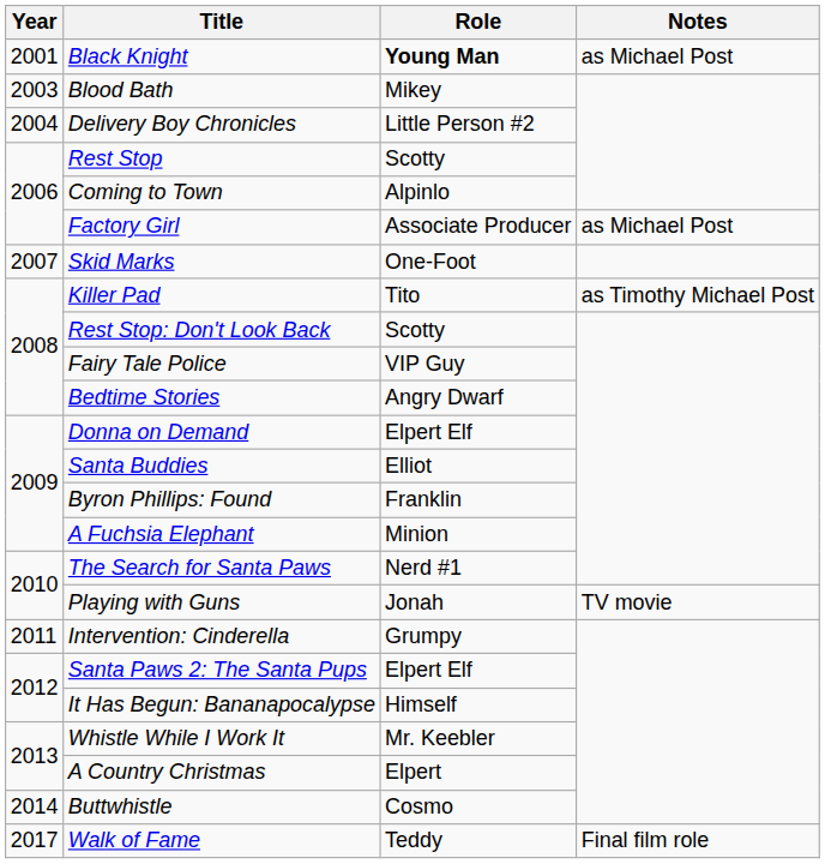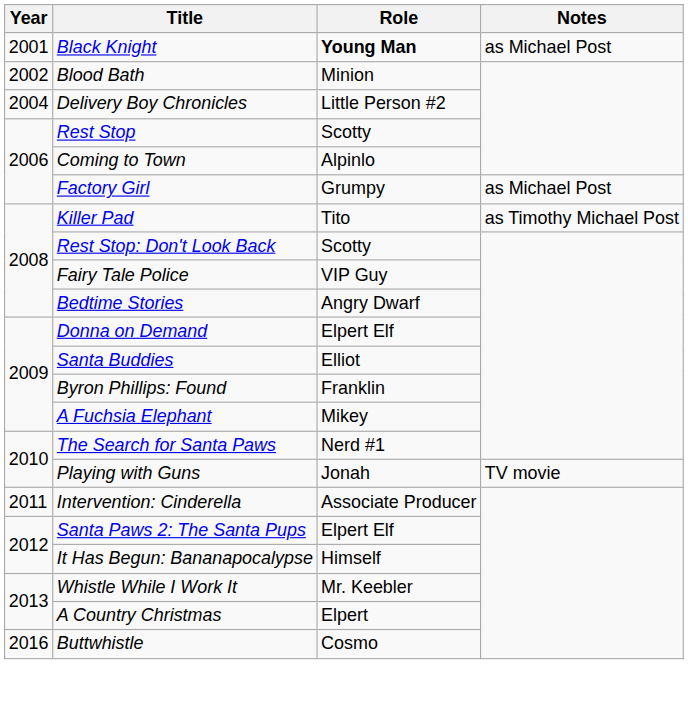Blood Bath | Year: 2003 -> 2002
Blood Bath | Role: Mikey -> Minion
Factory Girl | Role: Associate Producer -> Grumpy
- row: 2007 | Skid Marks | One-Foot
A Fuchsia Elephant | Role: Minion -> Mikey
Intervention: Cinderella | Role: Grumpy -> Associate Producer
Buttwhistle | Year: 2014 -> 2016
- row: 2017 | Walk of Fame | Teddy | Final film role
